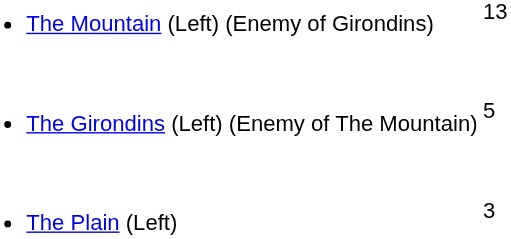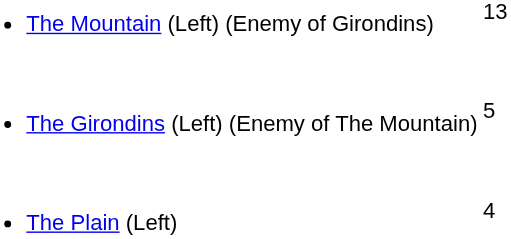The Plain (Left) | column 2: 3 -> 4
